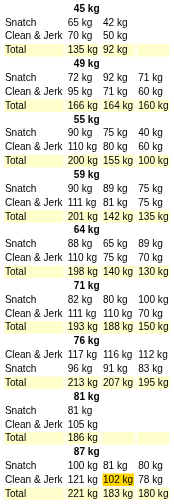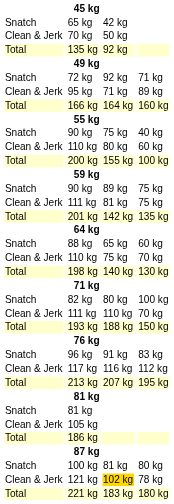95 kg | column 7: 60 kg -> 89 kg
88 kg | column 7: 89 kg -> 60 kg
rows swapped: 96 kg <-> 117 kg
